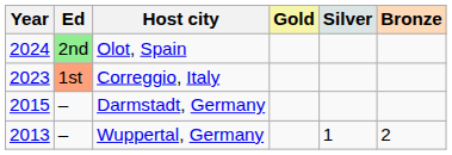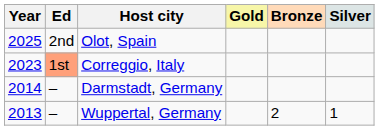columns swapped: Silver <-> Bronze
Olot, Spain | Year: 2024 -> 2025
Olot, Spain | Ed: lightgreen background -> no background
Darmstadt, Germany | Year: 2015 -> 2014
